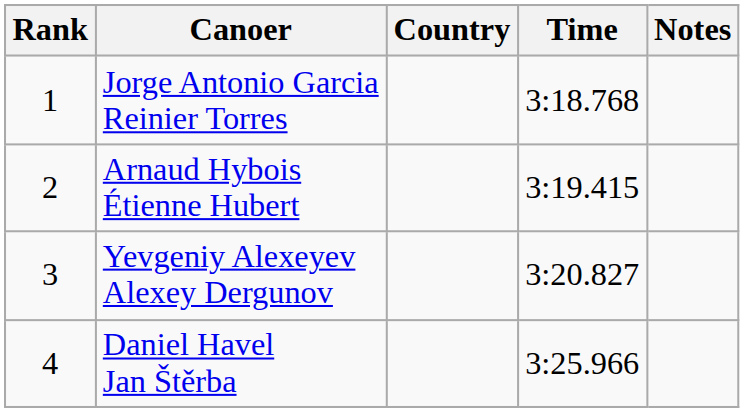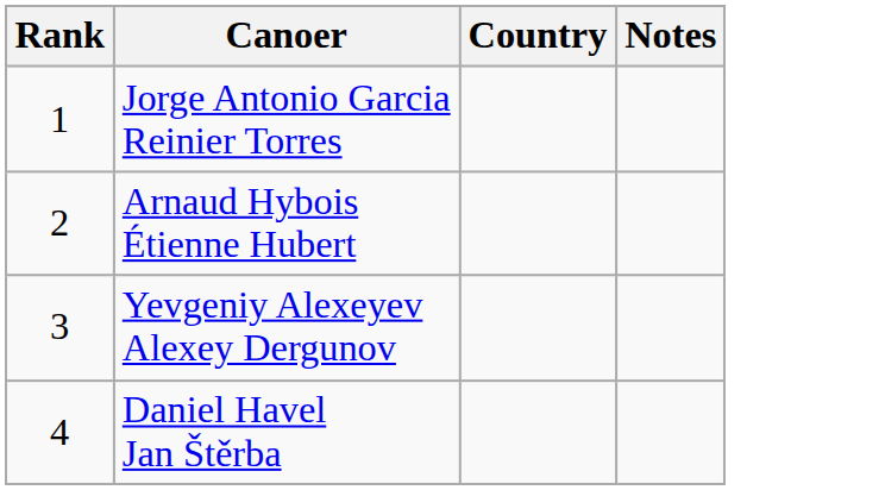- column: Time | 3:18.768 | 3:19.415 | 3:20.827 | 3:25.966
